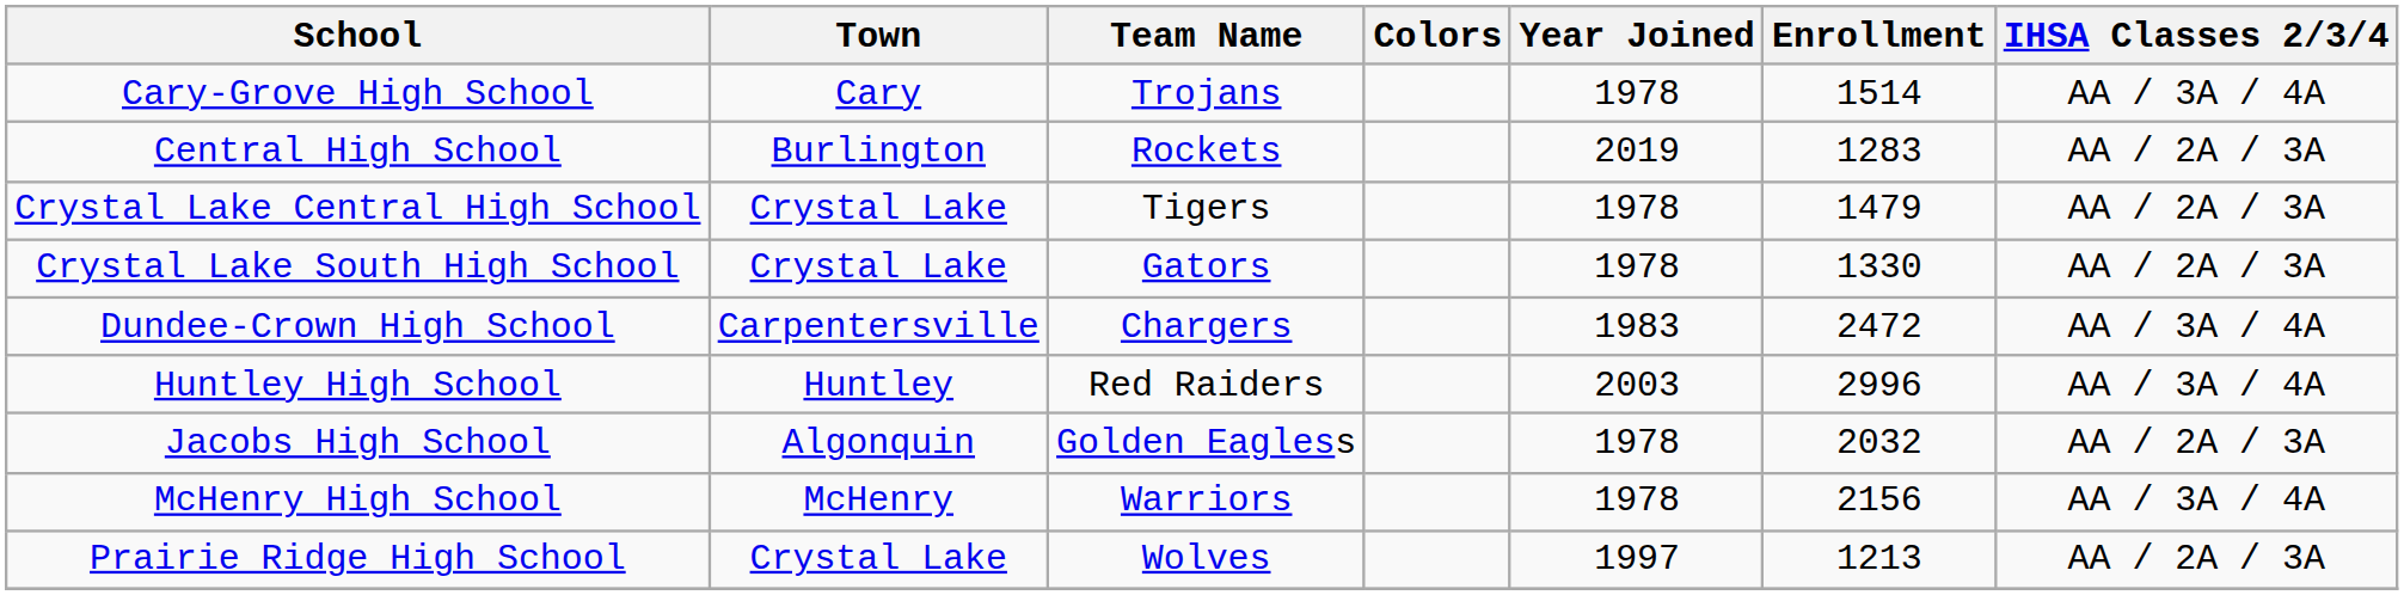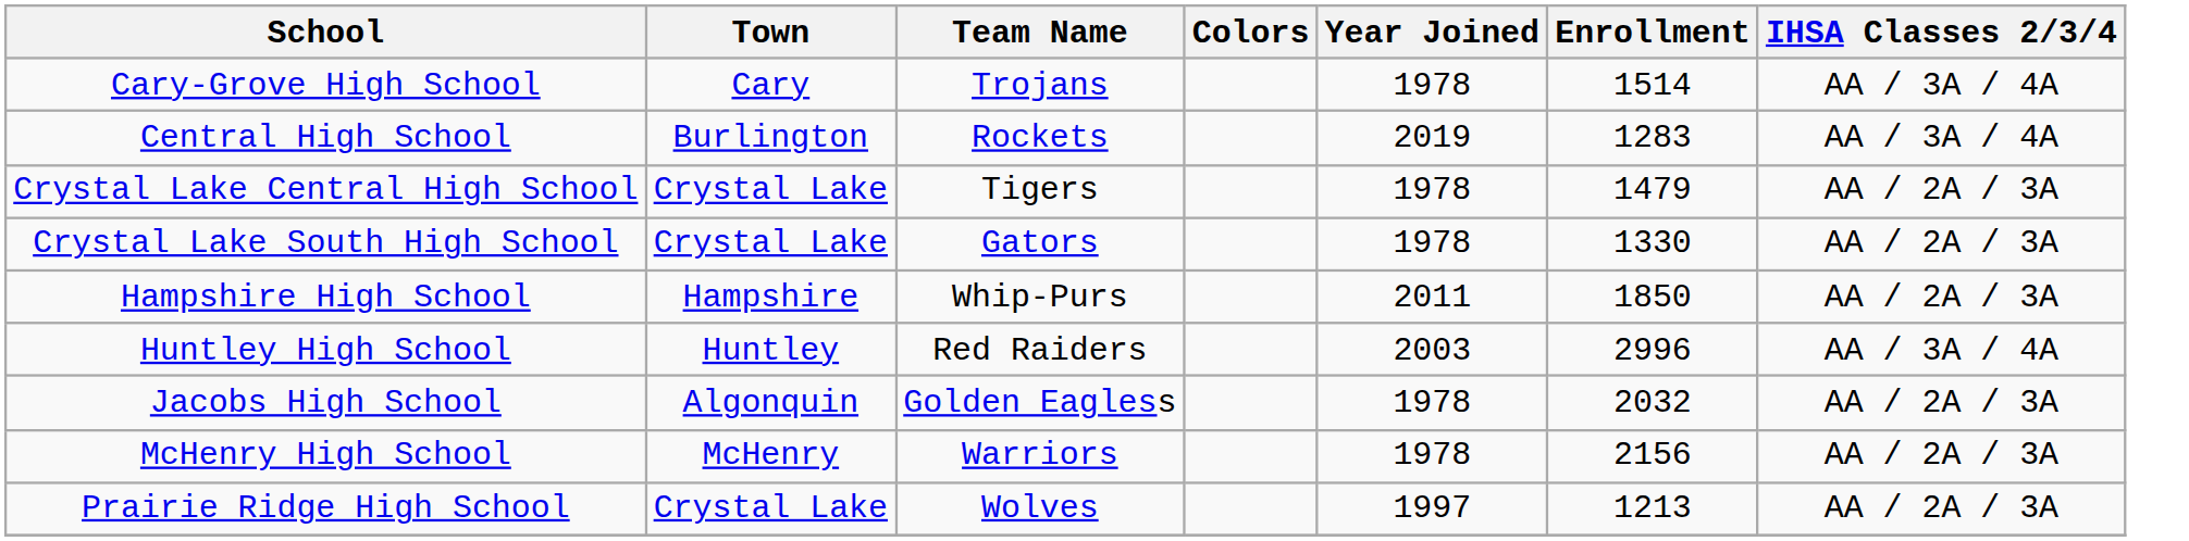Central High School | IHSA Classes 2/3/4: AA / 2A / 3A -> AA / 3A / 4A
- row: Dundee-Crown High School | Carpentersville | Chargers | 1983 | 2472 | AA / 3A / 4A
+ row: Hampshire High School | Hampshire | Whip-Purs | 2011 | 1850 | AA / 2A / 3A
McHenry High School | IHSA Classes 2/3/4: AA / 3A / 4A -> AA / 2A / 3A
